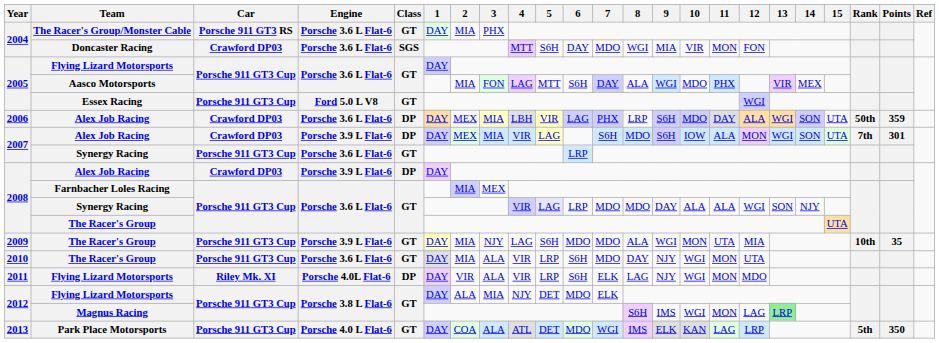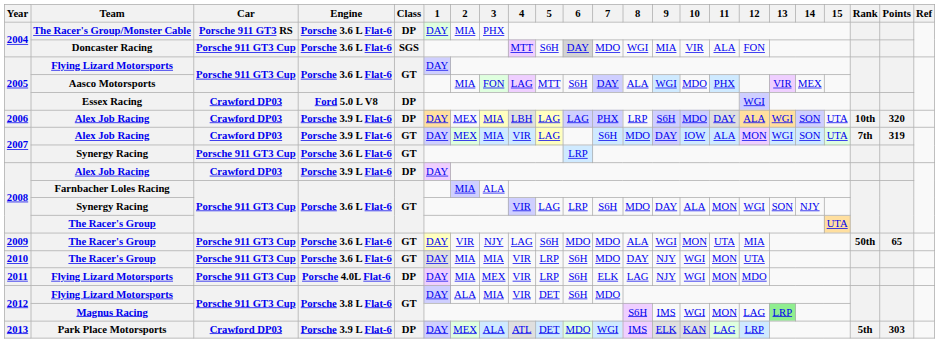The Racer's Group/Monster Cable | Class: GT -> DP
Doncaster Racing | Car: Crawford DP03 -> Porsche 911 GT3 Cup
Doncaster Racing | 6: no background -> lightgrey background
Doncaster Racing | 11: MON -> ALA
Essex Racing | Car: Porsche 911 GT3 Cup -> Crawford DP03
Essex Racing | Class: GT -> DP
2006 / Alex Job Racing | Engine: Porsche 3.6 L Flat-6 -> Porsche 3.9 L Flat-6
2006 / Alex Job Racing | 5: VIR -> LAG
2006 / Alex Job Racing | Rank: 50th -> 10th
2006 / Alex Job Racing | Points: 359 -> 320
2007 / Alex Job Racing | Class: DP -> GT
2007 / Alex Job Racing | 9: S6H -> DAY
2007 / Alex Job Racing | Points: 301 -> 319
Farnbacher Loles Racing | 3: MEX -> ALA
2008 / Synergy Racing | 5: lavender background -> no background
2008 / Synergy Racing | 7: MDO -> S6H
2008 / Synergy Racing | 11: ALA -> MON
2009 / The Racer's Group | Engine: Porsche 3.9 L Flat-6 -> Porsche 3.6 L Flat-6
2009 / The Racer's Group | 2: MIA -> VIR
2009 / The Racer's Group | Rank: 10th -> 50th
2009 / The Racer's Group | Points: 35 -> 65
2010 / The Racer's Group | 3: ALA -> MIA
2011 / Flying Lizard Motorsports | Car: Riley Mk. XI -> Porsche 911 GT3 Cup
2011 / Flying Lizard Motorsports | 2: VIR -> MIA
2011 / Flying Lizard Motorsports | 3: ALA -> MEX
2012 / Flying Lizard Motorsports | 4: NJY -> VIR
2012 / Flying Lizard Motorsports | 6: MDO -> S6H
2012 / Flying Lizard Motorsports | 7: ELK -> MDO
Park Place Motorsports | Car: Porsche 911 GT3 Cup -> Crawford DP03
Park Place Motorsports | Engine: Porsche 4.0 L Flat-6 -> Porsche 3.9 L Flat-6
Park Place Motorsports | Class: GT -> DP
Park Place Motorsports | 2: COA -> MEX
Park Place Motorsports | Points: 350 -> 303
